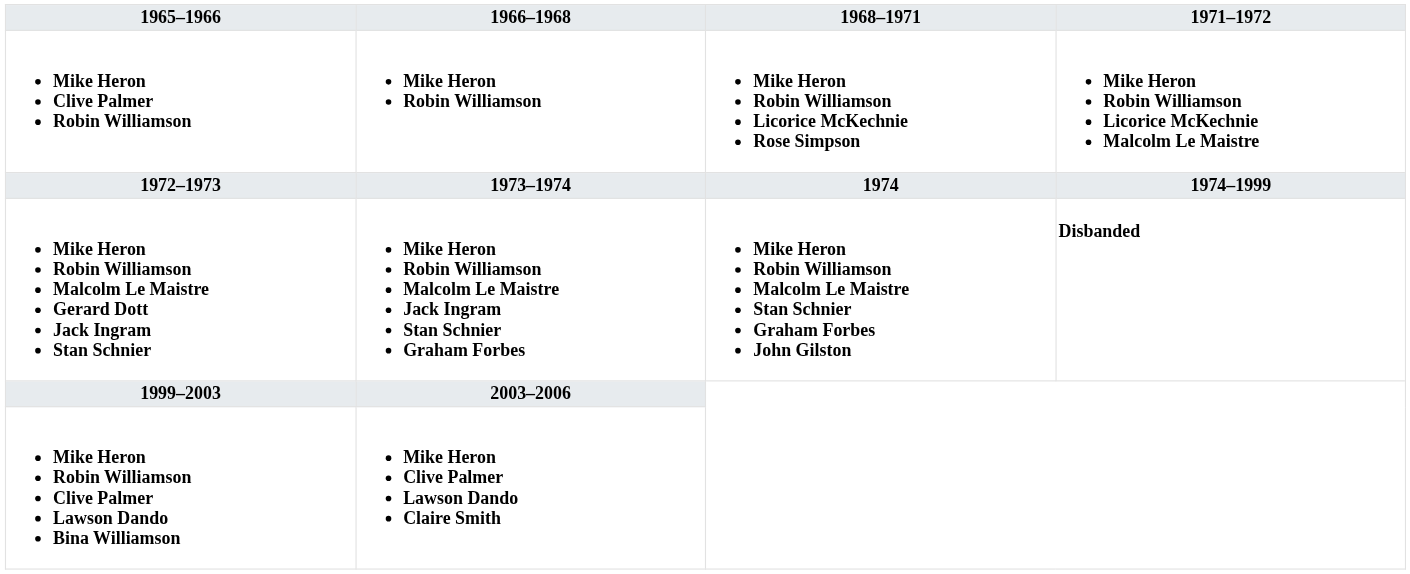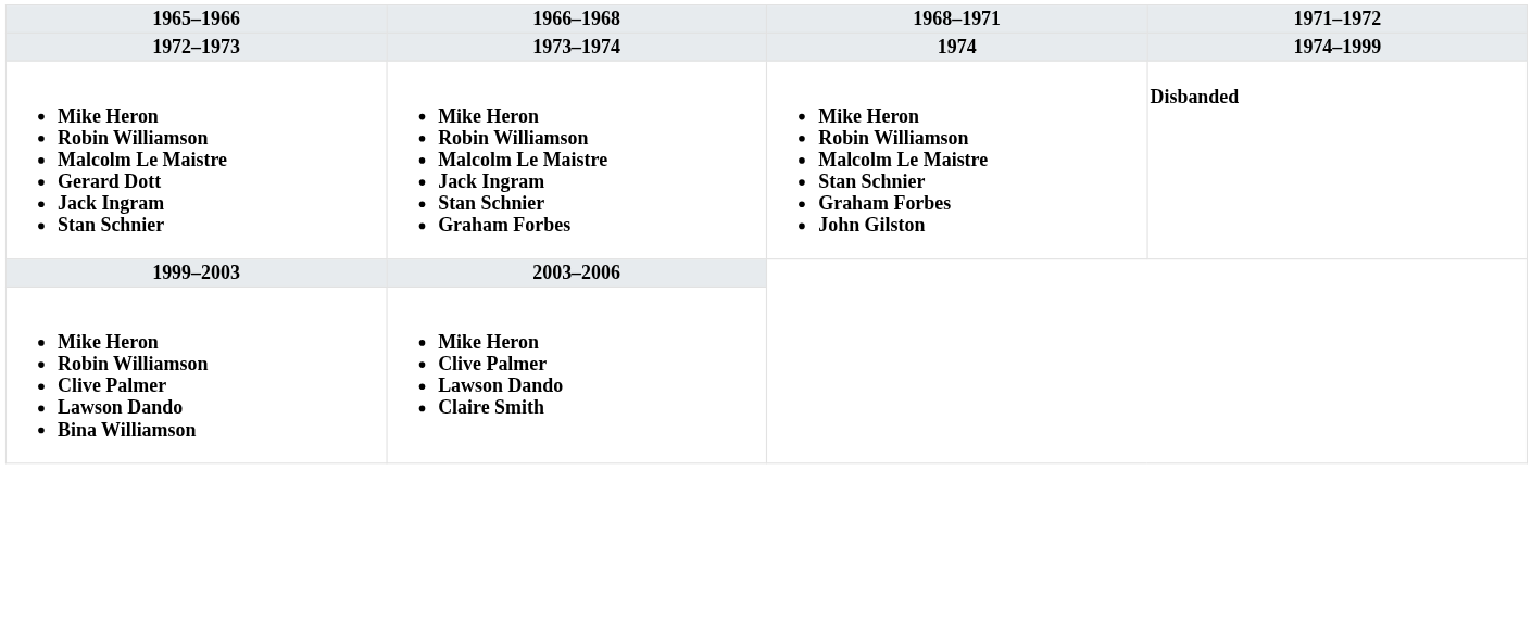- row: Mike Heron Clive Palmer Robin Williamson | Mike Heron Robin Williamson | Mike Heron Robin Williamson Licorice McKechnie Rose Simpson | Mike Heron Robin Williamson Licorice McKechnie Malcolm Le Maistre
